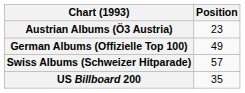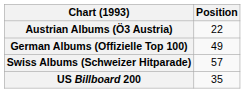Austrian Albums (Ö3 Austria) | Position: 23 -> 22
